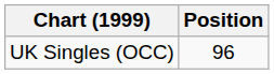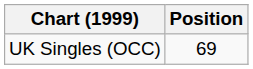UK Singles (OCC) | Position: 96 -> 69
